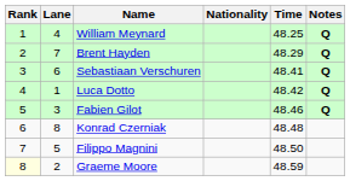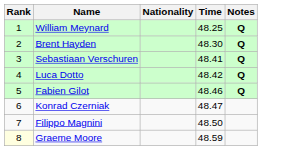- column: Lane | 4 | 7 | 6 | 1 | 3 | 8 | 5 | 2
Brent Hayden | Time: 48.29 -> 48.30
Konrad Czerniak | Time: 48.48 -> 48.47
